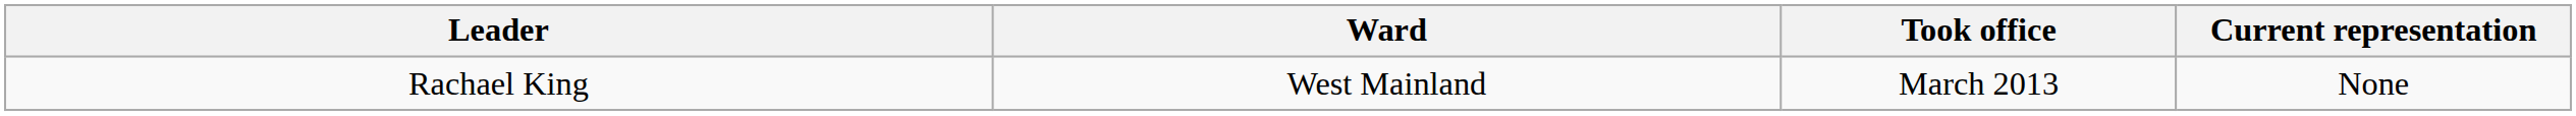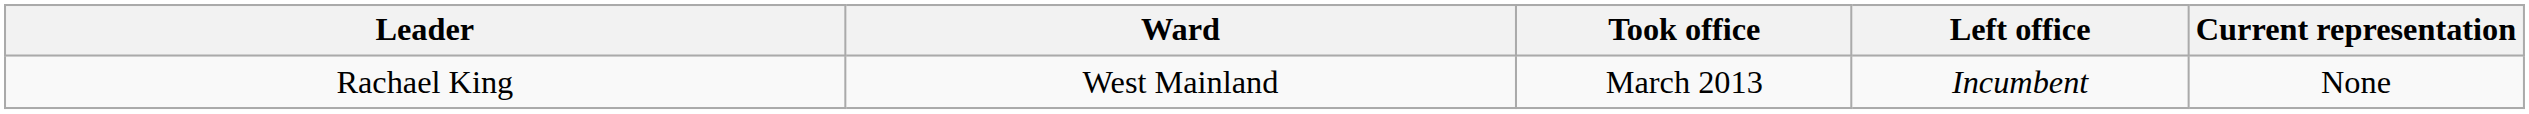+ column: Left office | Incumbent
